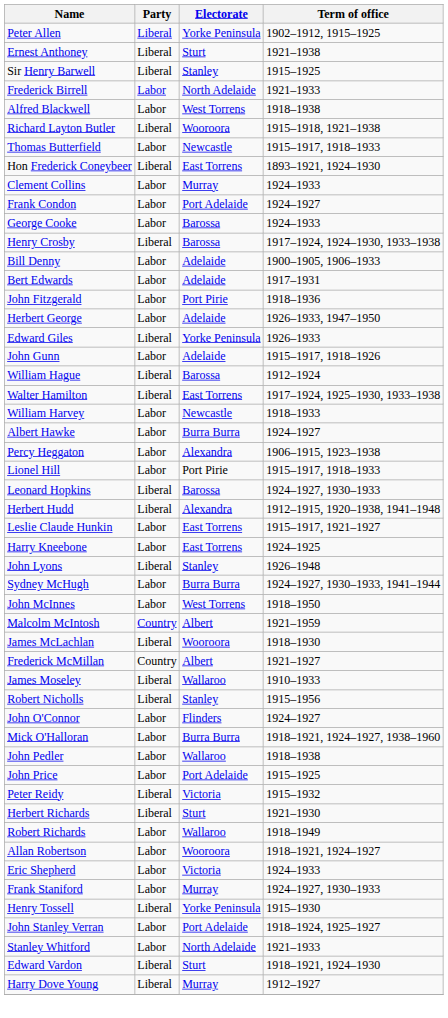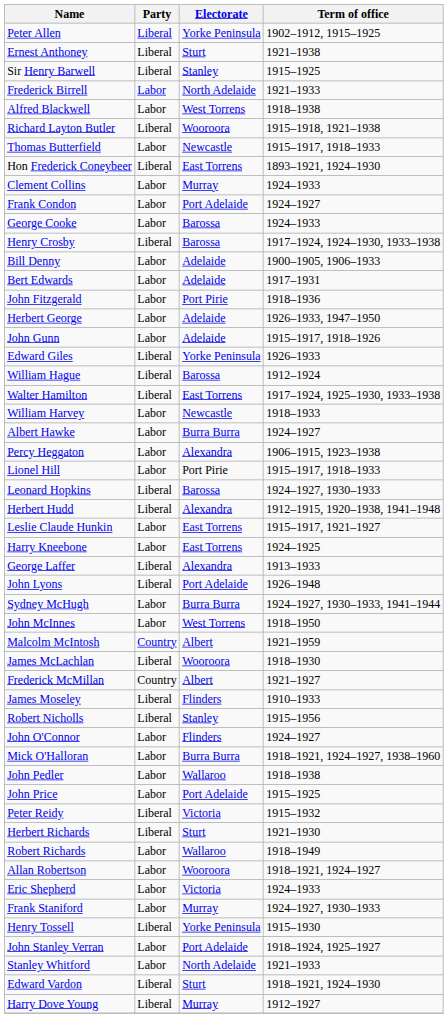rows swapped: Edward Giles <-> John Gunn
+ row: George Laffer | Liberal | Alexandra | 1913–1933
John Lyons | Electorate: Stanley -> Port Adelaide
James Moseley | Electorate: Wallaroo -> Flinders
